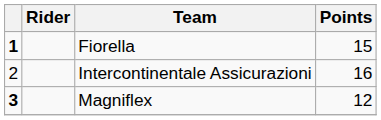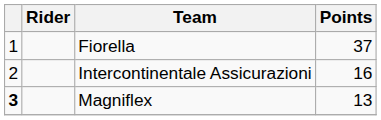Fiorella | column 1: bold -> normal
Fiorella | Points: 15 -> 37
Magniflex | Points: 12 -> 13
